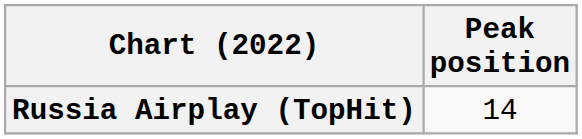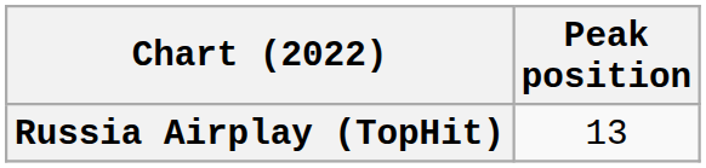Russia Airplay (TopHit) | Peak position: 14 -> 13
